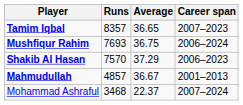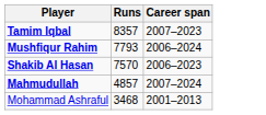- column: Average | 36.65 | 36.75 | 37.29 | 36.67 | 22.37
Mushfiqur Rahim | Runs: 7693 -> 7793
Mahmudullah | Career span: 2001–2013 -> 2007–2024
Mohammad Ashraful | Career span: 2007–2024 -> 2001–2013
